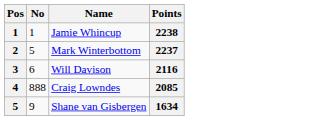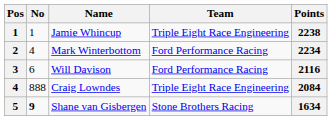+ column: Team | Triple Eight Race Engineering | Ford Performance Racing | Ford Performance Racing | Triple Eight Race Engineering | Stone Brothers Racing
Mark Winterbottom | No: 5 -> 4
Mark Winterbottom | Points: 2237 -> 2234
Craig Lowndes | Points: 2085 -> 2084
Shane van Gisbergen | No: normal -> bold
